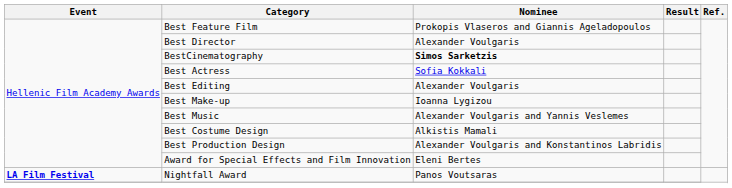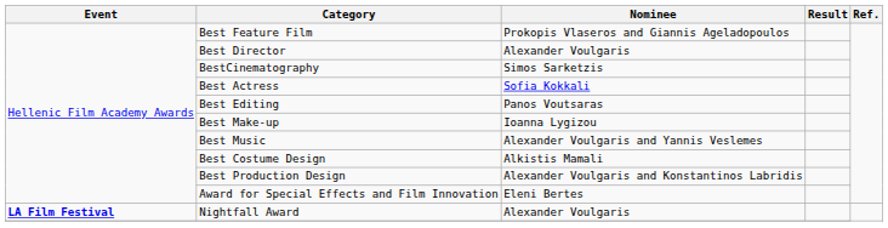BestCinematography | Nominee: bold -> normal
Best Editing | Nominee: Alexander Voulgaris -> Panos Voutsaras
Nightfall Award | Nominee: Panos Voutsaras -> Alexander Voulgaris
